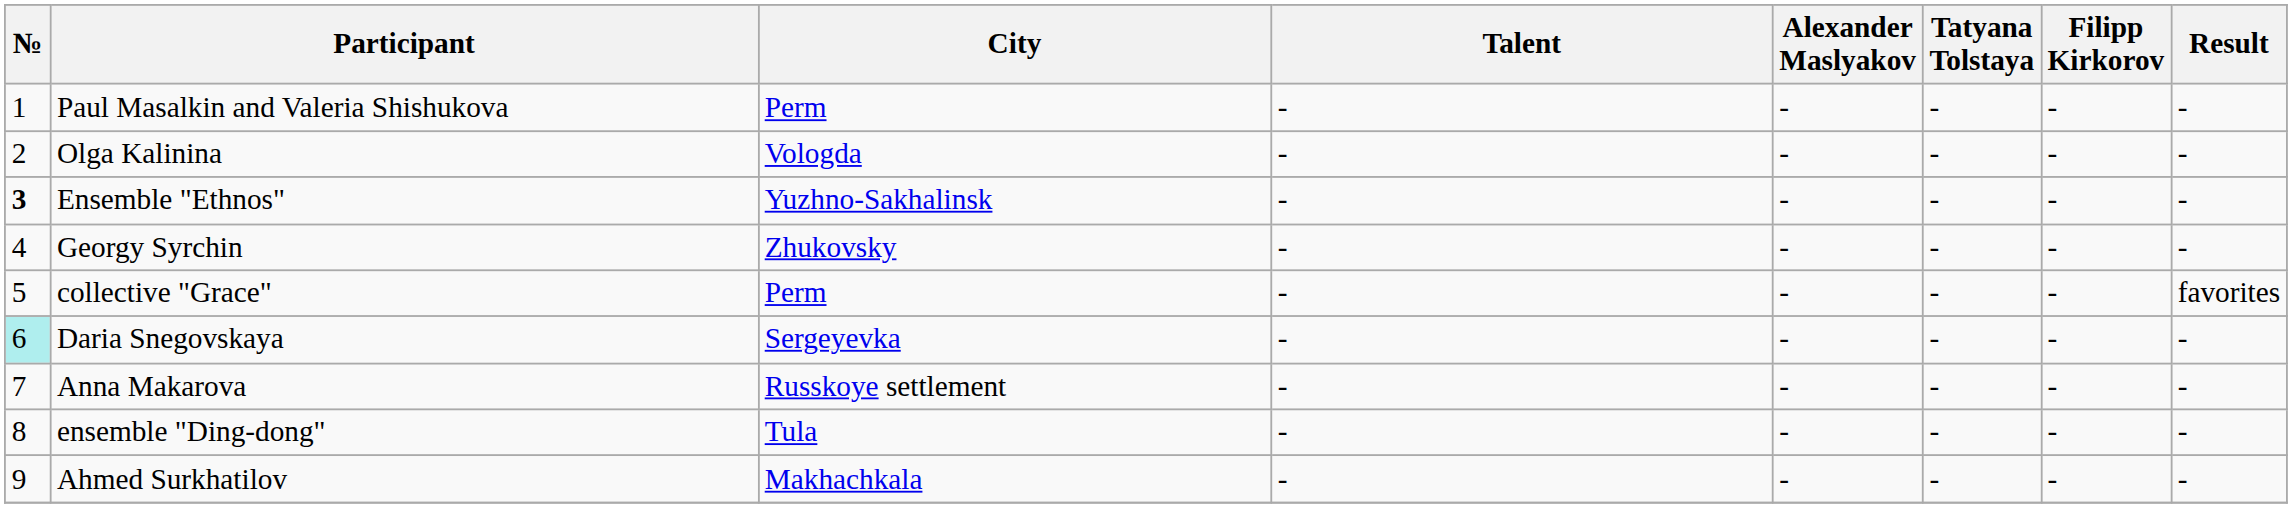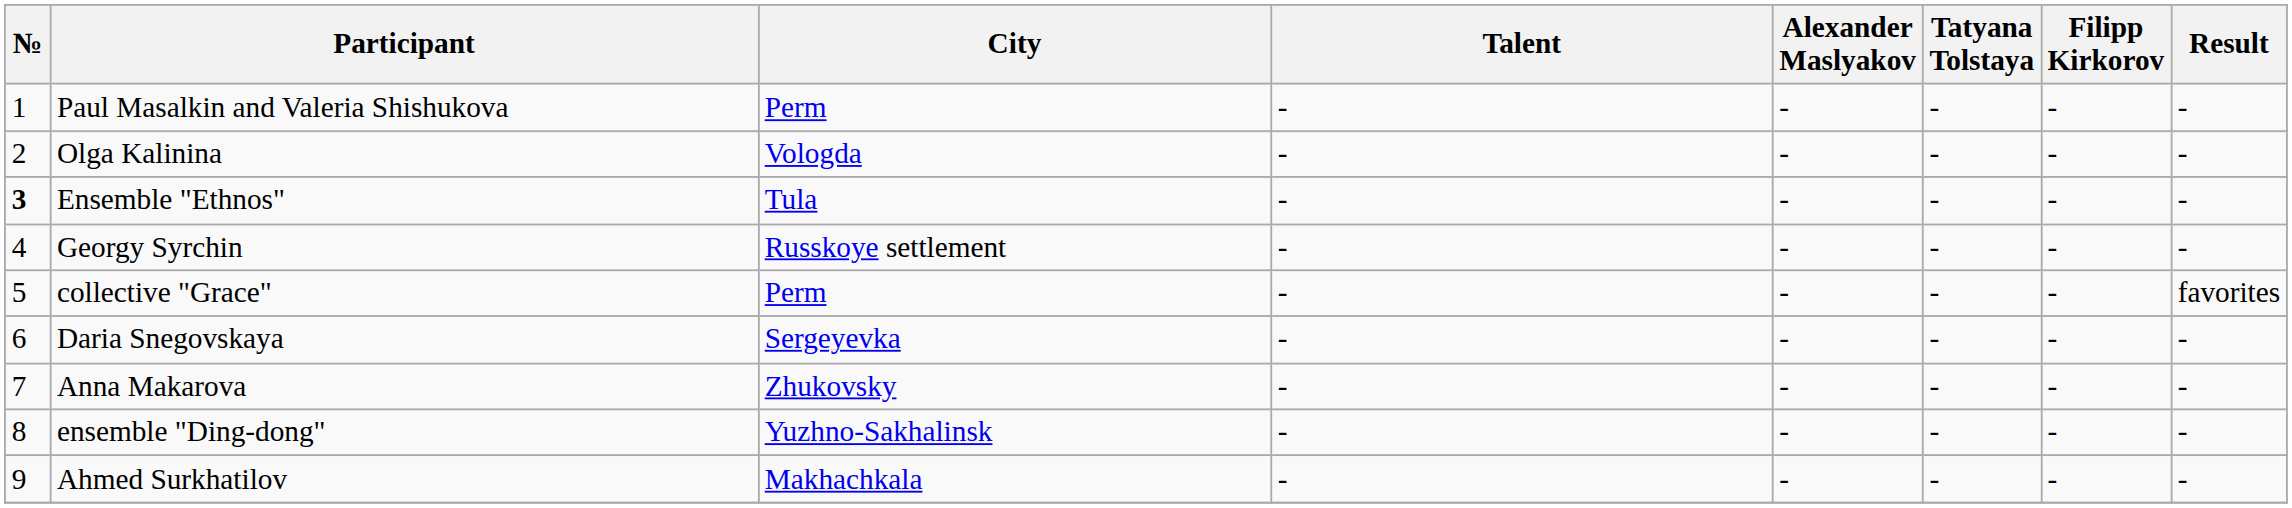Ensemble "Ethnos" | City: Yuzhno-Sakhalinsk -> Tula
Georgy Syrchin | City: Zhukovsky -> Russkoye settlement
Daria Snegovskaya | №: paleturquoise background -> no background
Anna Makarova | City: Russkoye settlement -> Zhukovsky
ensemble "Ding-dong" | City: Tula -> Yuzhno-Sakhalinsk
